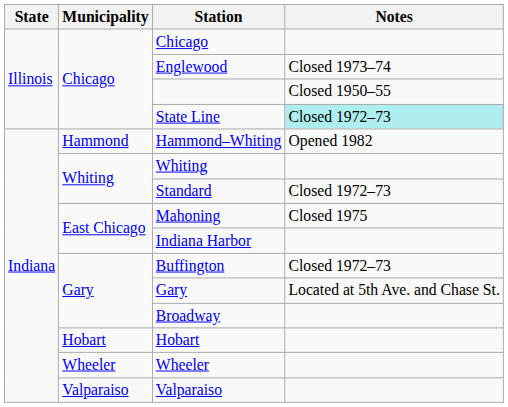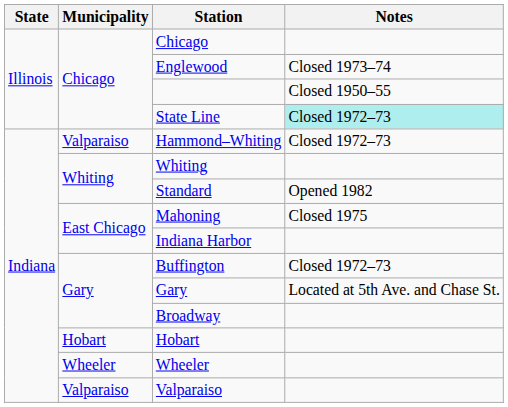Hammond–Whiting | Municipality: Hammond -> Valparaiso
Hammond–Whiting | Notes: Opened 1982 -> Closed 1972–73
Standard | Notes: Closed 1972–73 -> Opened 1982
